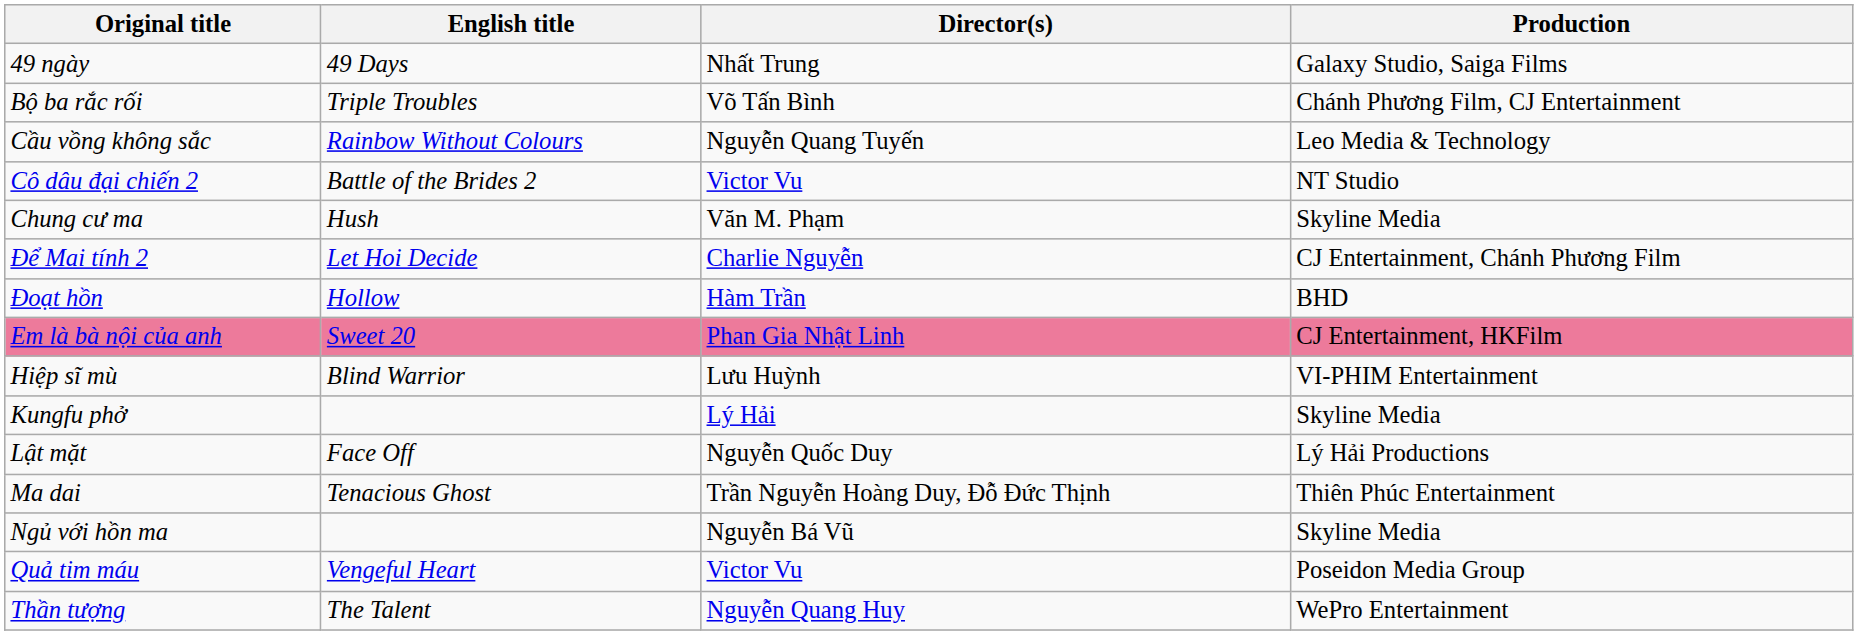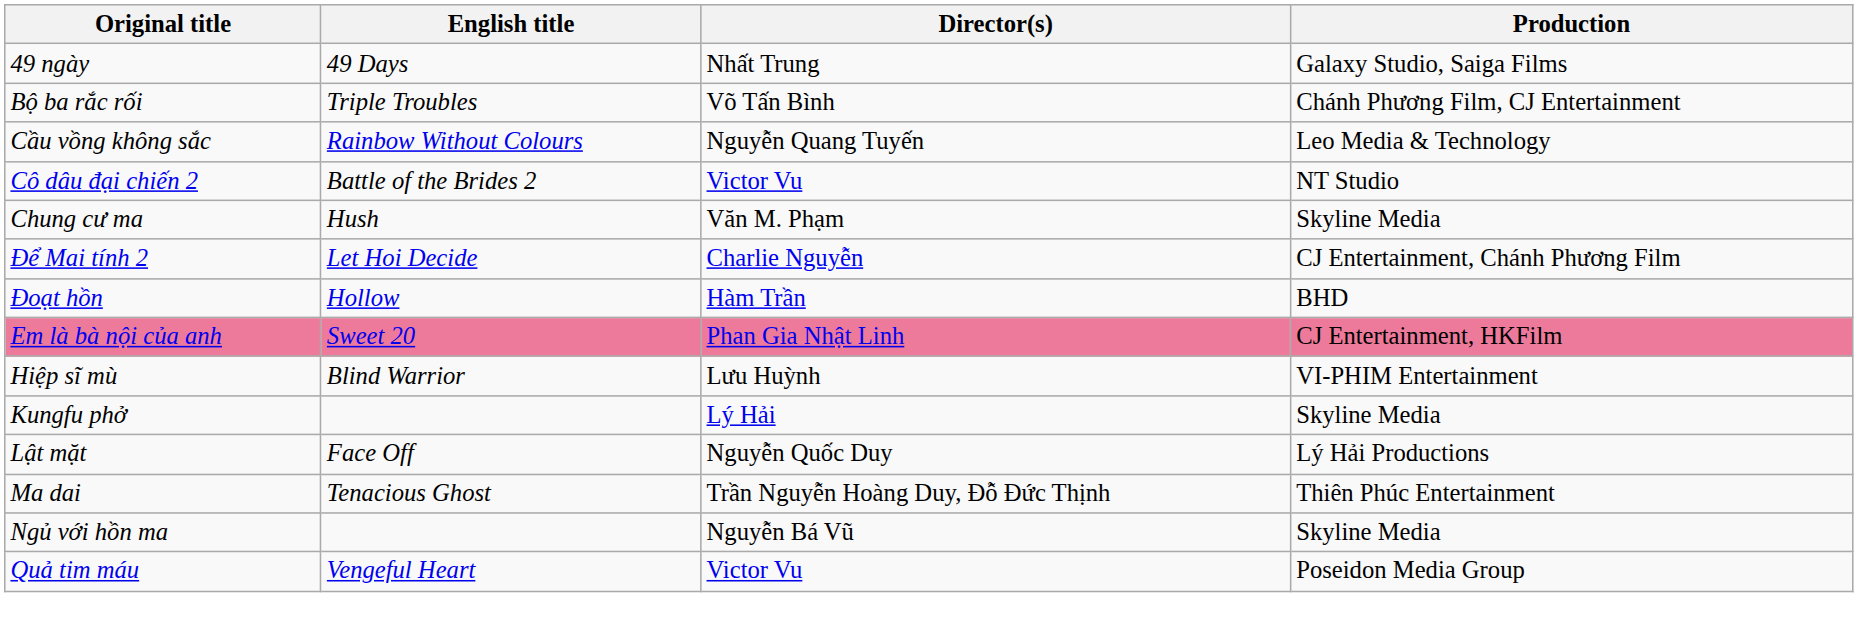- row: Thần tượng | The Talent | Nguyễn Quang Huy | WePro Entertainment
